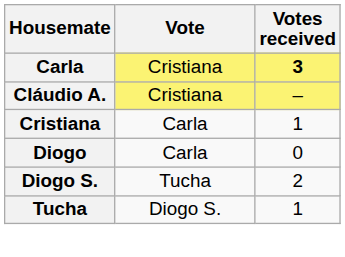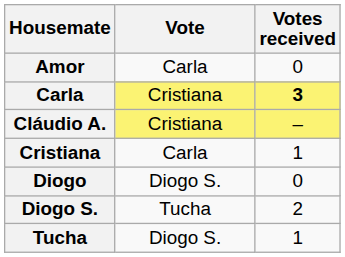+ row: Amor | Carla | 0
Diogo | Vote: Carla -> Diogo S.
